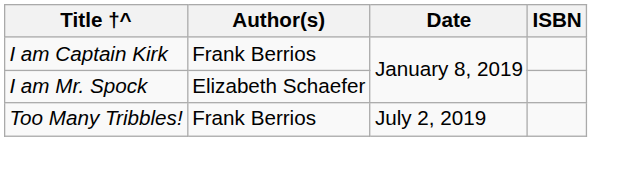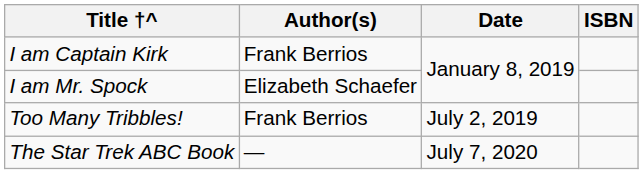+ row: The Star Trek ABC Book | — | July 7, 2020
